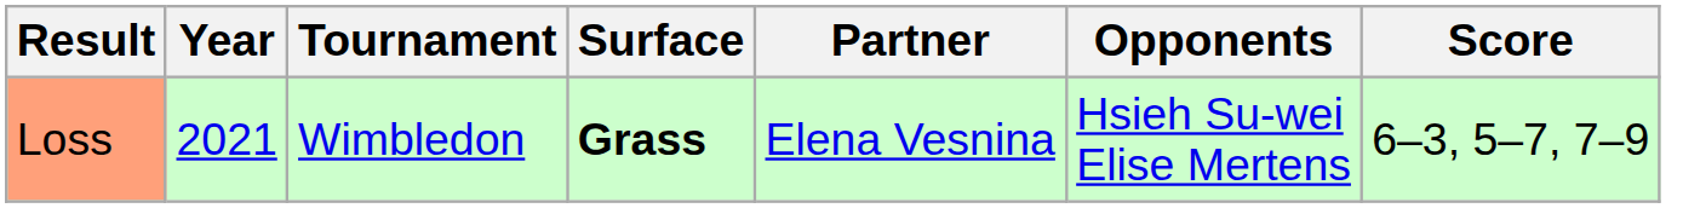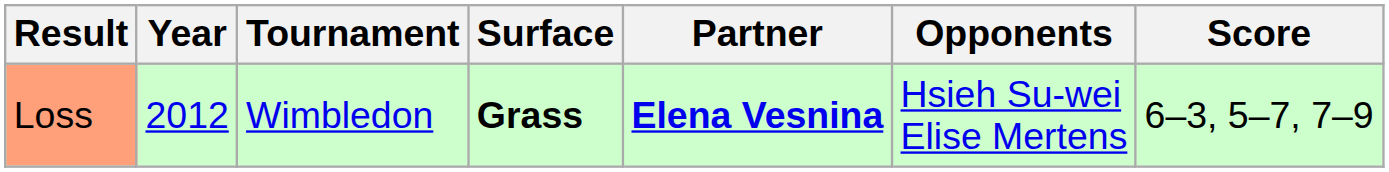Loss | Year: 2021 -> 2012
Loss | Partner: normal -> bold
